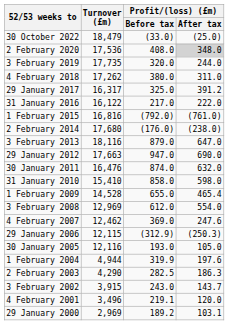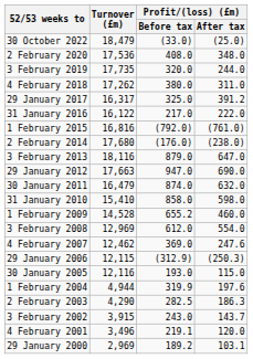2 February 2020 | Profit/(loss) (£m) / After tax: lightgrey background -> no background
30 January 2011 | Turnover (£m): 16,476 -> 16,479
1 February 2009 | Profit/(loss) (£m) / Before tax: 655.0 -> 655.2
1 February 2009 | Profit/(loss) (£m) / After tax: 465.4 -> 460.0
30 January 2005 | Profit/(loss) (£m) / After tax: 105.0 -> 115.0
